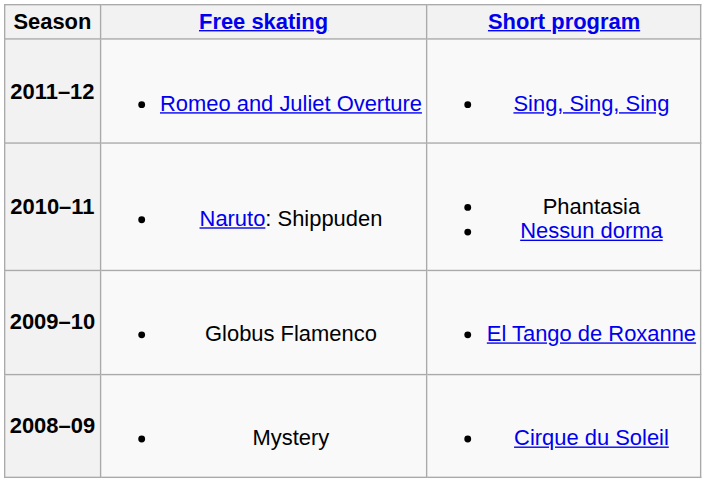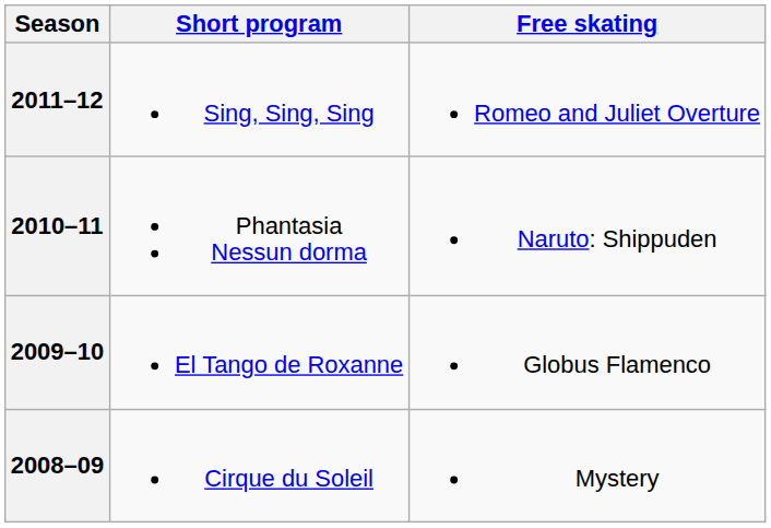columns swapped: Short program <-> Free skating
